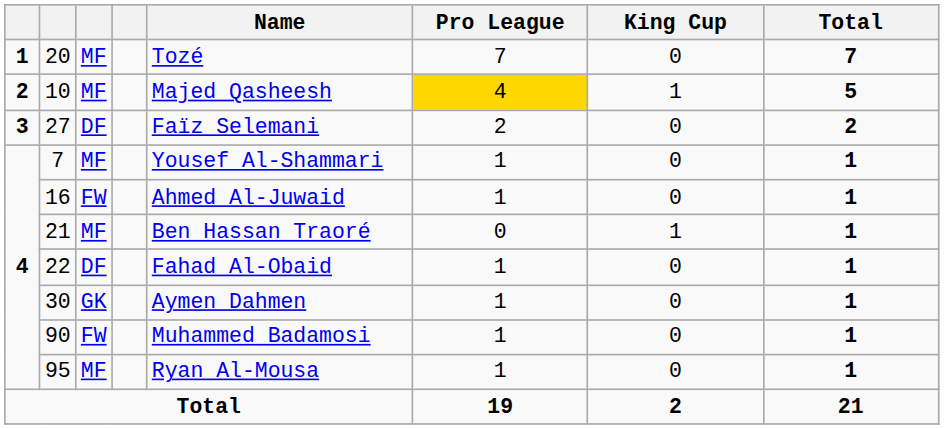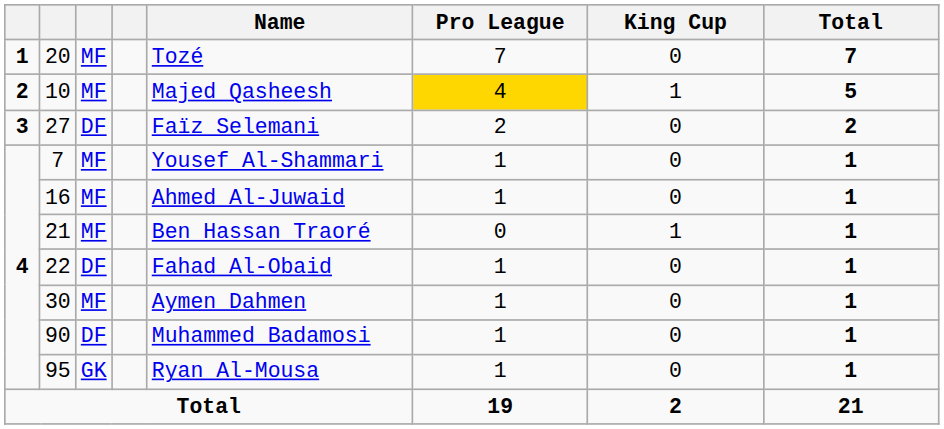16 | column 3: FW -> MF
30 | column 3: GK -> MF
90 | column 3: FW -> DF
95 | column 3: MF -> GK
